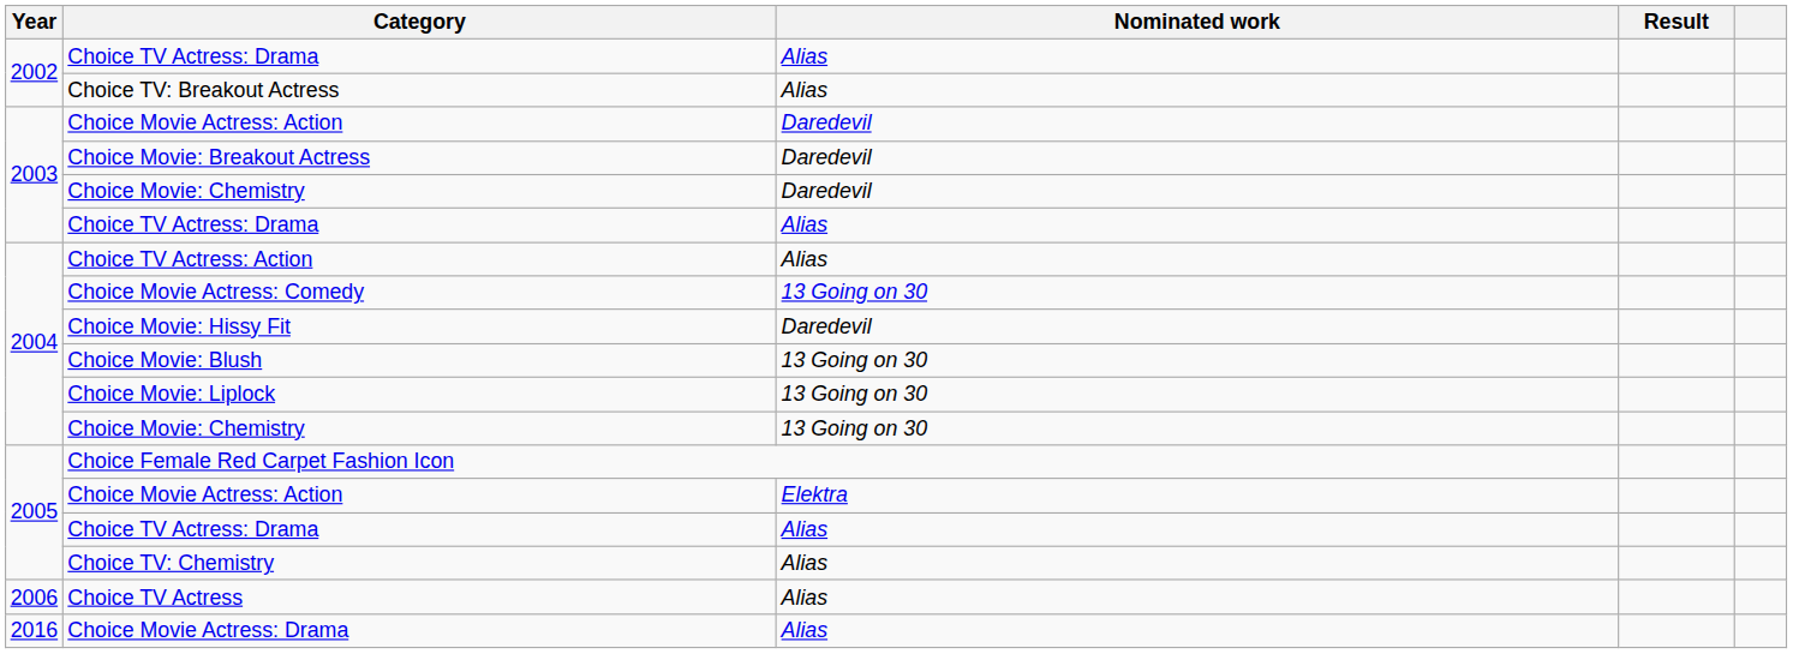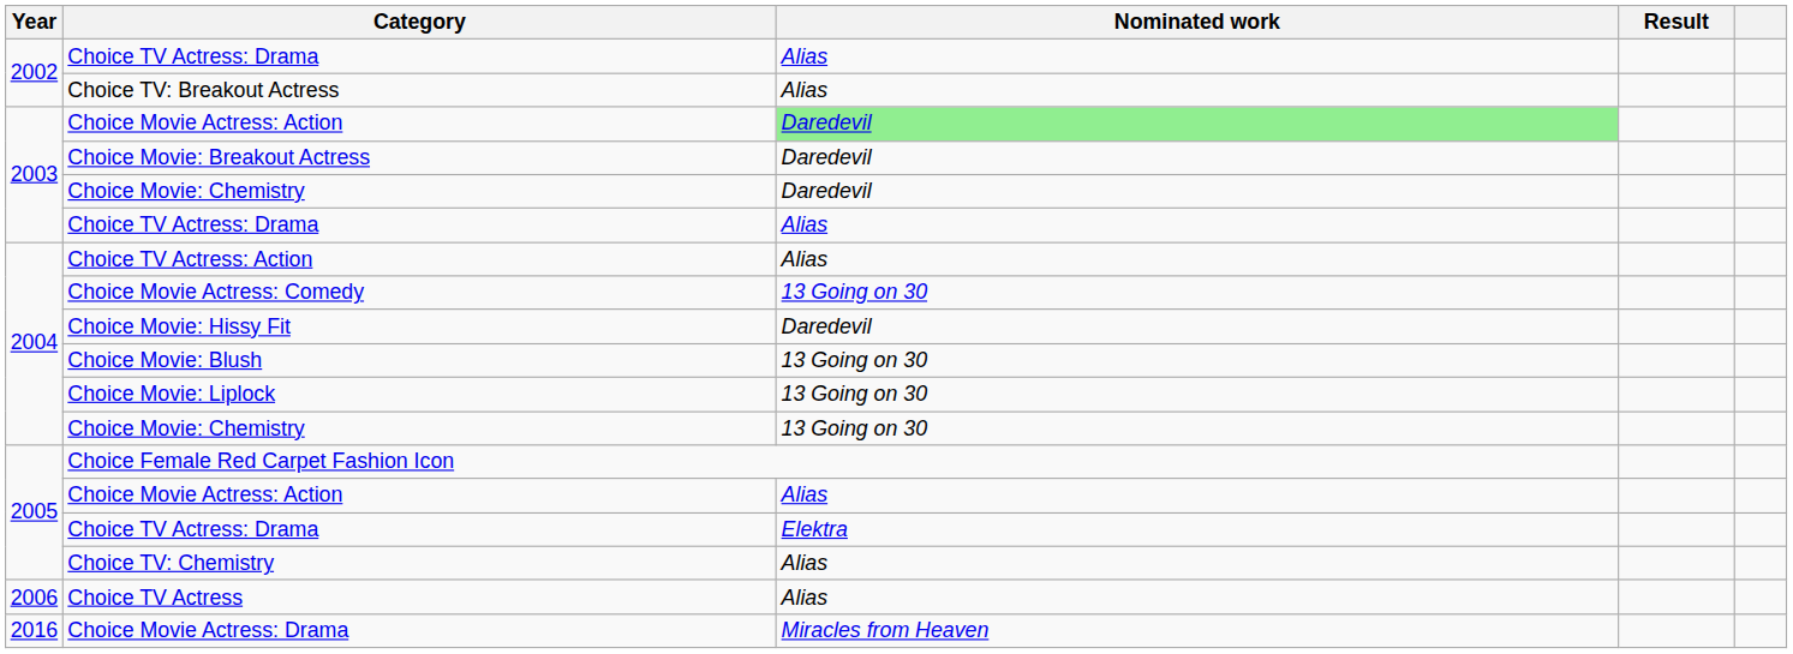2003 / Choice Movie Actress: Action | Nominated work: no background -> lightgreen background
2005 / Choice Movie Actress: Action | Nominated work: Elektra -> Alias
2005 / Choice TV Actress: Drama | Nominated work: Alias -> Elektra
Choice Movie Actress: Drama | Nominated work: Alias -> Miracles from Heaven
